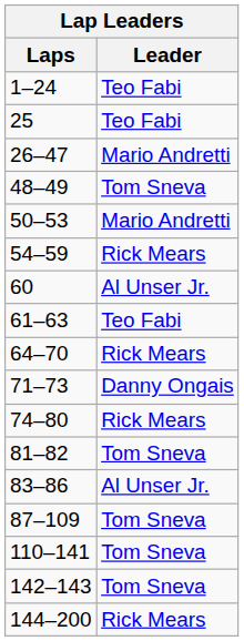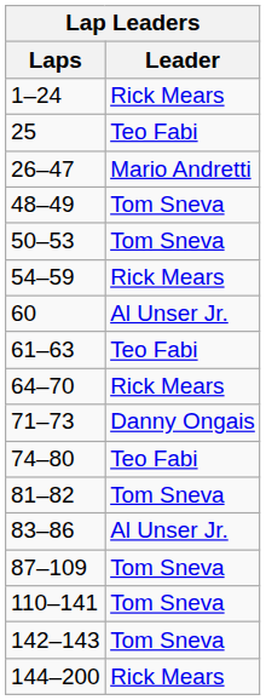1–24 | Leader: Teo Fabi -> Rick Mears
50–53 | Leader: Mario Andretti -> Tom Sneva
74–80 | Leader: Rick Mears -> Teo Fabi
